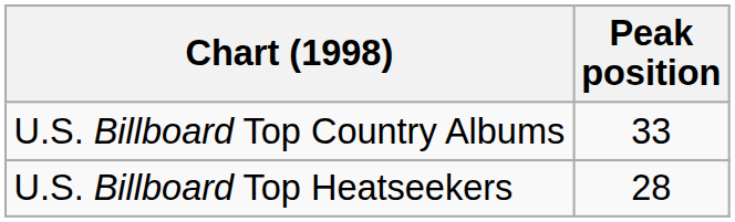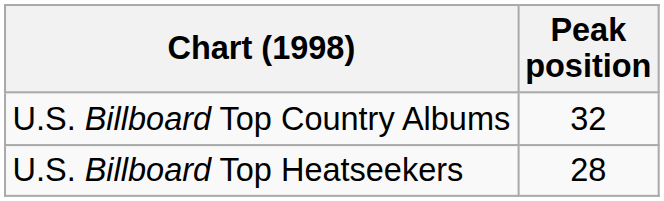U.S. Billboard Top Country Albums | Peak position: 33 -> 32
